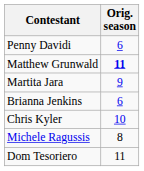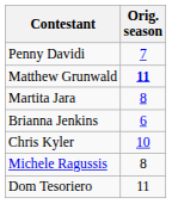Penny Davidi | Orig. season: 6 -> 7
Martita Jara | Orig. season: 9 -> 8
